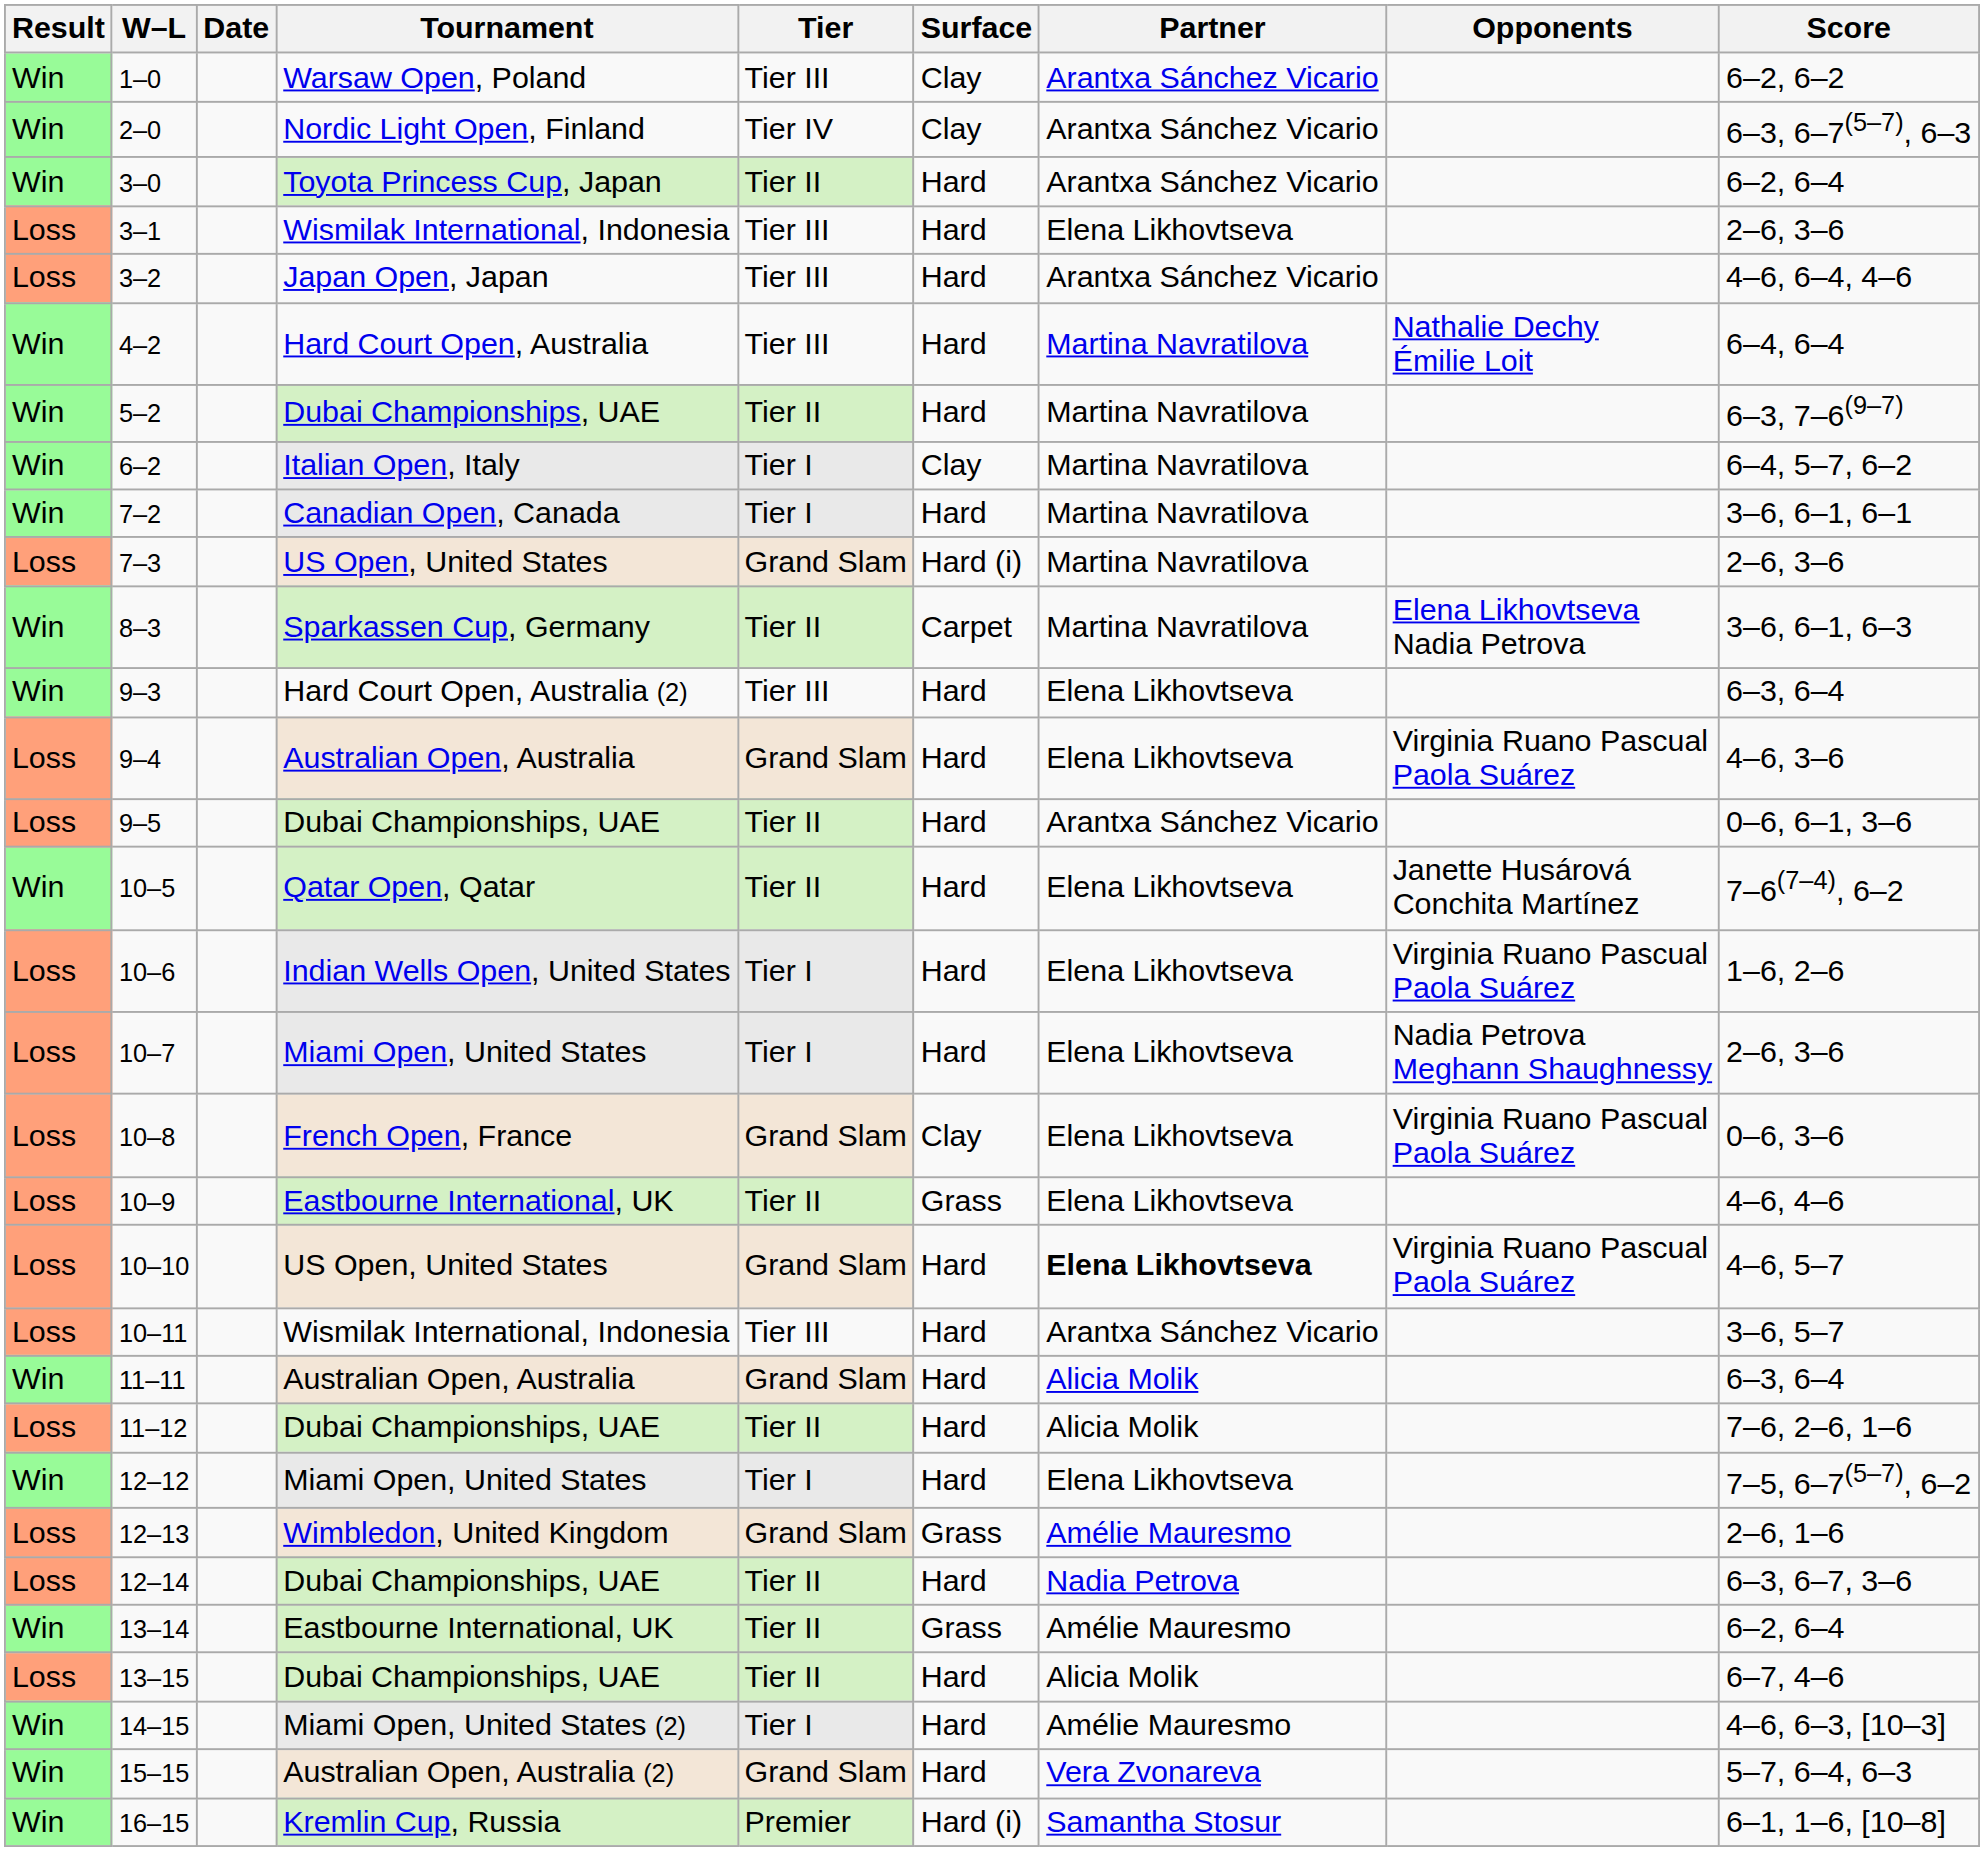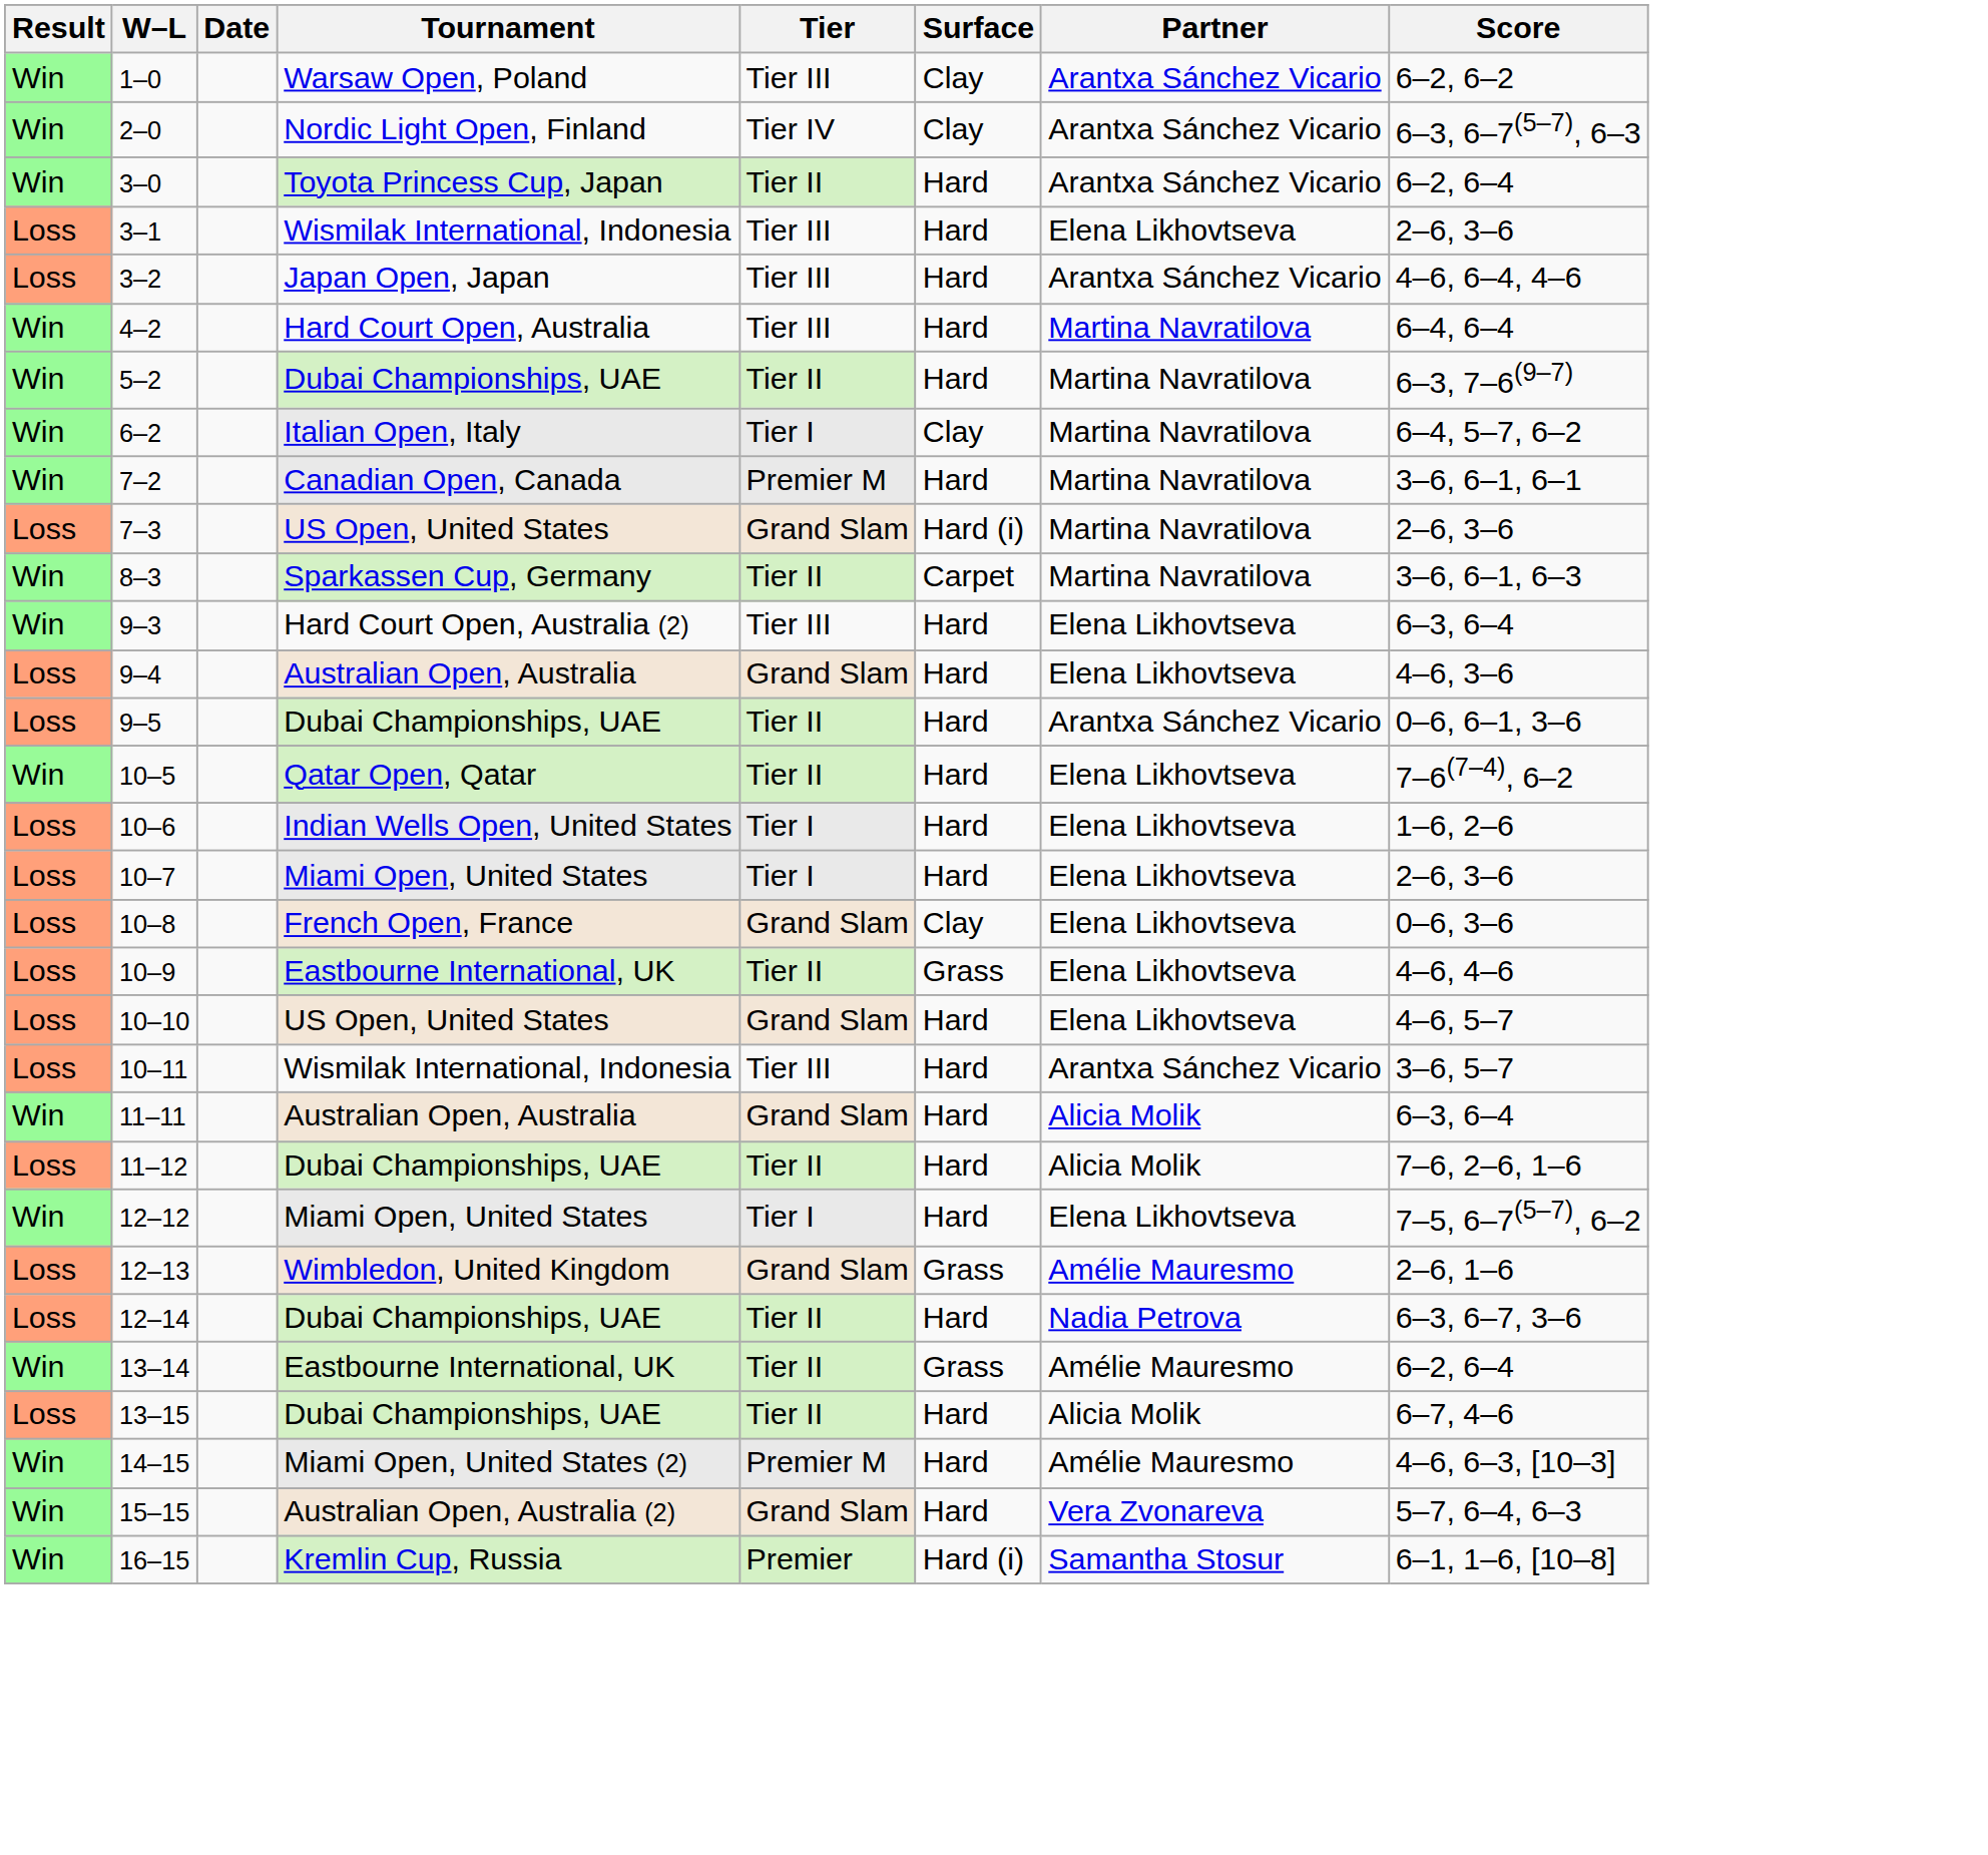- column: Opponents | Nathalie Dechy Émilie Loit | Elena Likhovtseva Nadia Petrova | Virginia Ruano Pascual Paola Suárez | Janette Husárová Conchita Martínez | Virginia Ruano Pascual Paola Suárez | Nadia Petrova Meghann Shaughnessy | Virginia Ruano Pascual Paola Suárez | Virginia Ruano Pascual Paola Suárez
7–2 | Tier: Tier I -> Premier M
10–10 | Partner: bold -> normal
14–15 | Tier: Tier I -> Premier M
